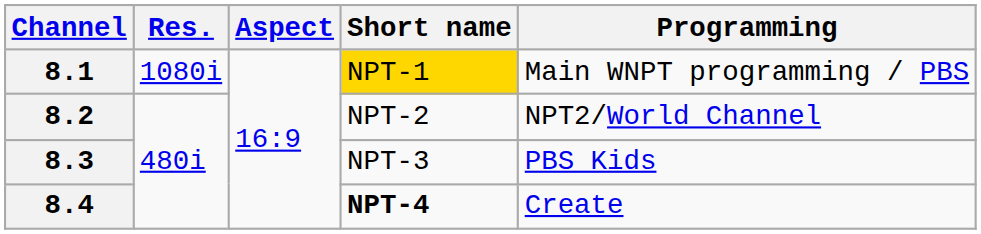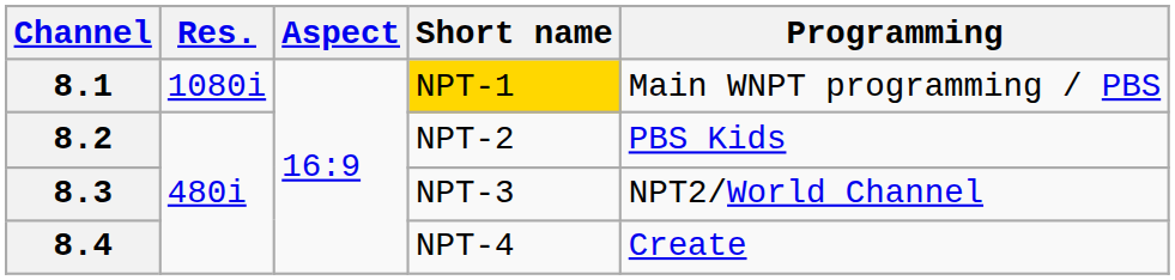8.2 | Programming: NPT2/World Channel -> PBS Kids
8.3 | Programming: PBS Kids -> NPT2/World Channel
8.4 | Short name: bold -> normal
